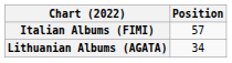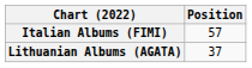Lithuanian Albums (AGATA) | Position: 34 -> 37
